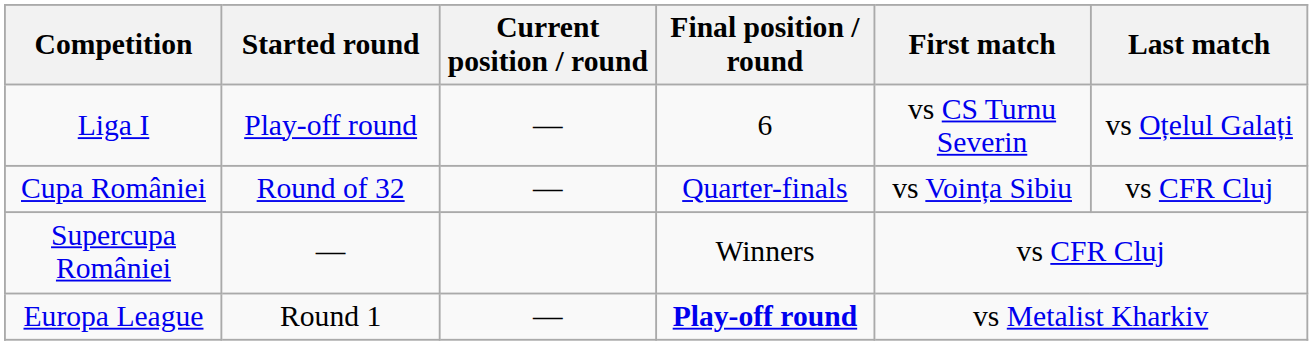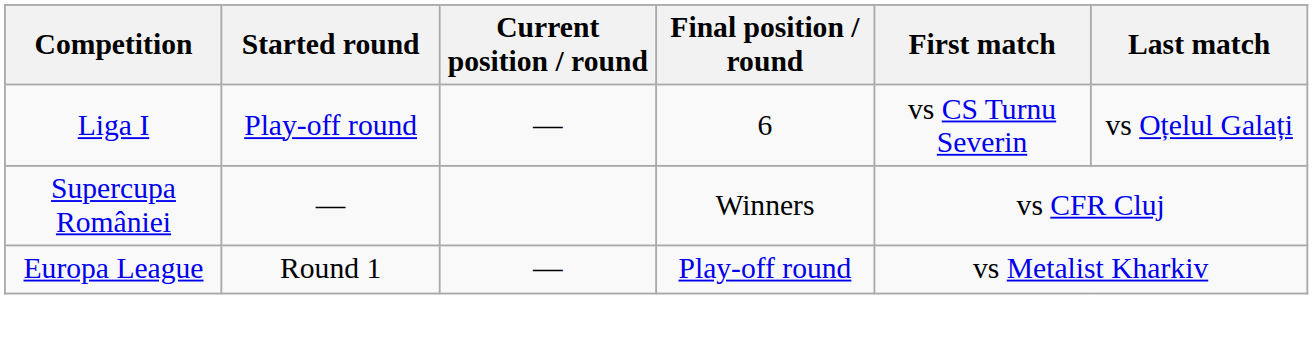- row: Cupa României | Round of 32 | — | Quarter-finals | vs Voința Sibiu | vs CFR Cluj
Europa League | Final position / round: bold -> normal
